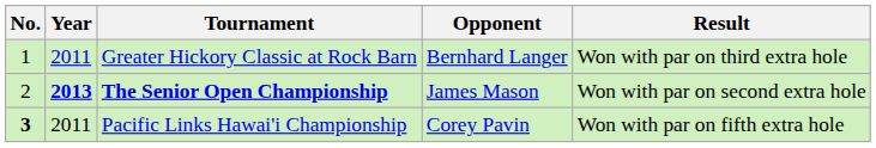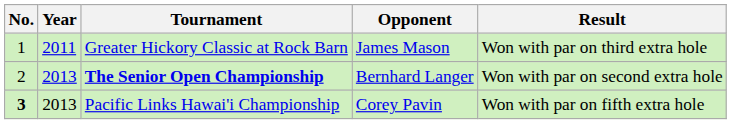Greater Hickory Classic at Rock Barn | Opponent: Bernhard Langer -> James Mason
The Senior Open Championship | Year: bold -> normal
The Senior Open Championship | Opponent: James Mason -> Bernhard Langer
Pacific Links Hawai'i Championship | Year: 2011 -> 2013
